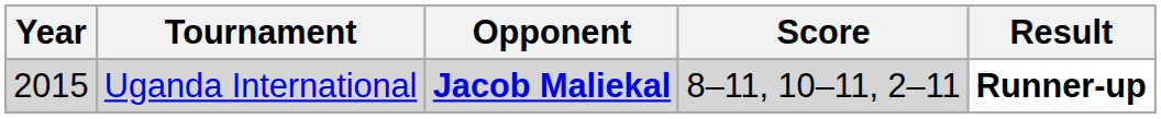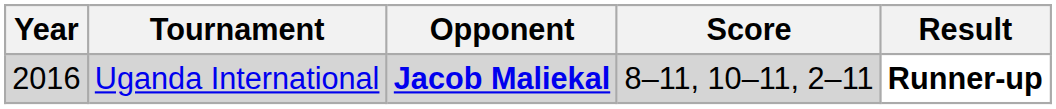Uganda International | Year: 2015 -> 2016
